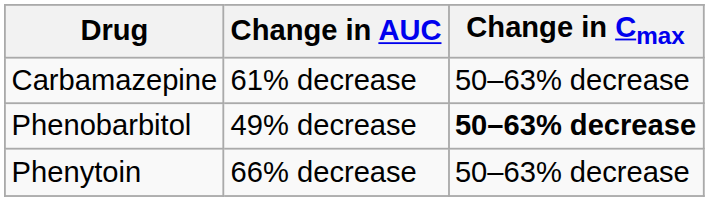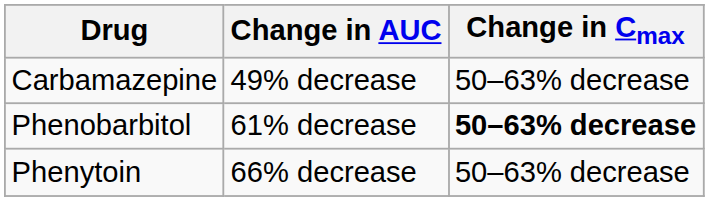Carbamazepine | Change in AUC: 61% decrease -> 49% decrease
Phenobarbitol | Change in AUC: 49% decrease -> 61% decrease
